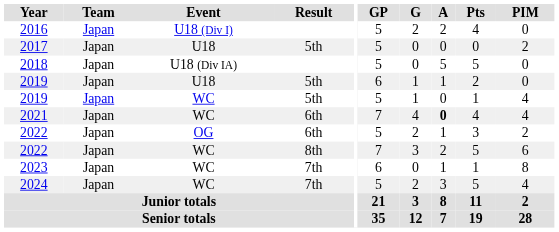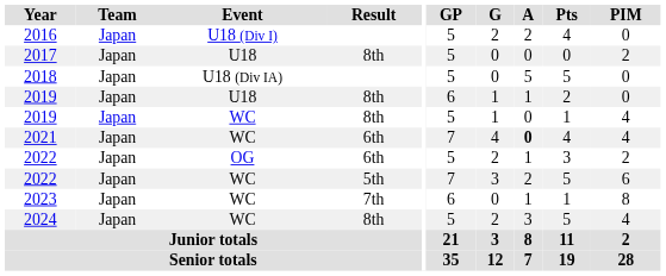2017 | Result: 5th -> 8th
2019 / U18 | Result: 5th -> 8th
2019 / WC | Result: 5th -> 8th
2022 / WC | Result: 8th -> 5th
2024 | Result: 7th -> 8th
